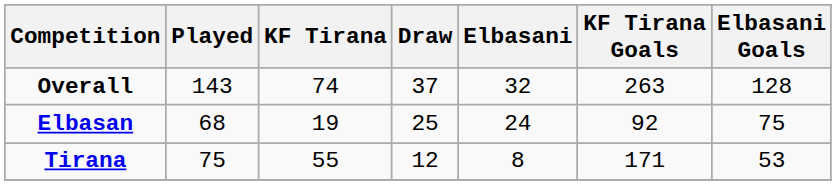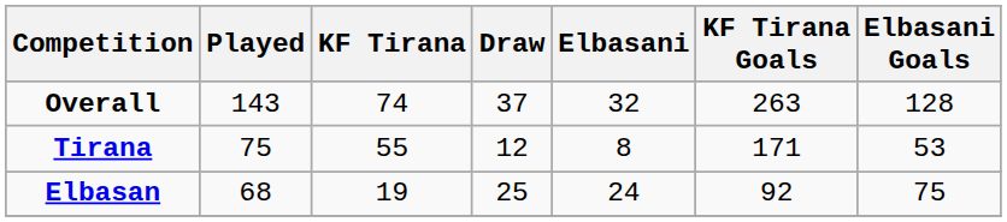rows swapped: Tirana <-> Elbasan
